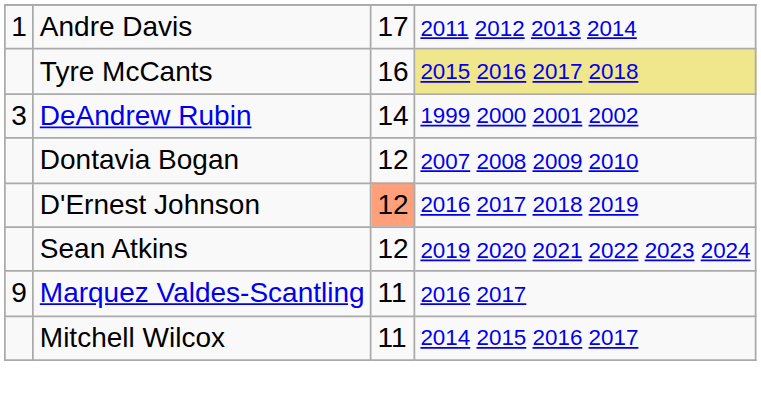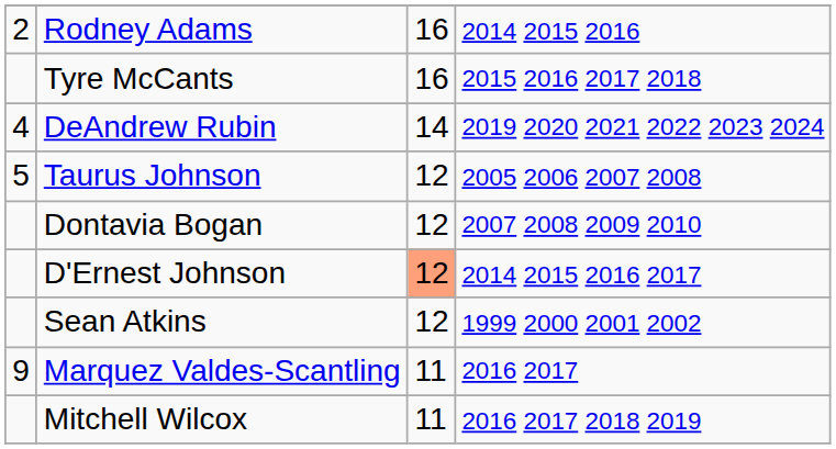- row: 1 | Andre Davis | 17 | 2011 2012 2013 2014
+ row: 2 | Rodney Adams | 16 | 2014 2015 2016
Tyre McCants | column 4: khaki background -> no background
DeAndrew Rubin | column 1: 3 -> 4
DeAndrew Rubin | column 4: 1999 2000 2001 2002 -> 2019 2020 2021 2022 2023 2024
+ row: 5 | Taurus Johnson | 12 | 2005 2006 2007 2008
D'Ernest Johnson | column 4: 2016 2017 2018 2019 -> 2014 2015 2016 2017
Sean Atkins | column 4: 2019 2020 2021 2022 2023 2024 -> 1999 2000 2001 2002
Mitchell Wilcox | column 4: 2014 2015 2016 2017 -> 2016 2017 2018 2019
